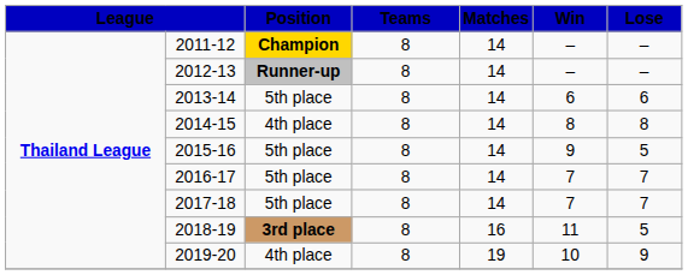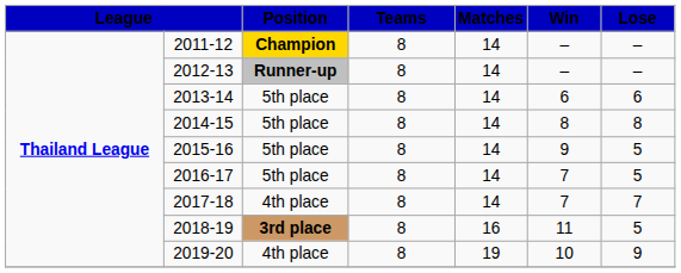2014-15 | column 3: 4th place -> 5th place
2016-17 | column 7: 7 -> 5
2017-18 | column 3: 5th place -> 4th place
